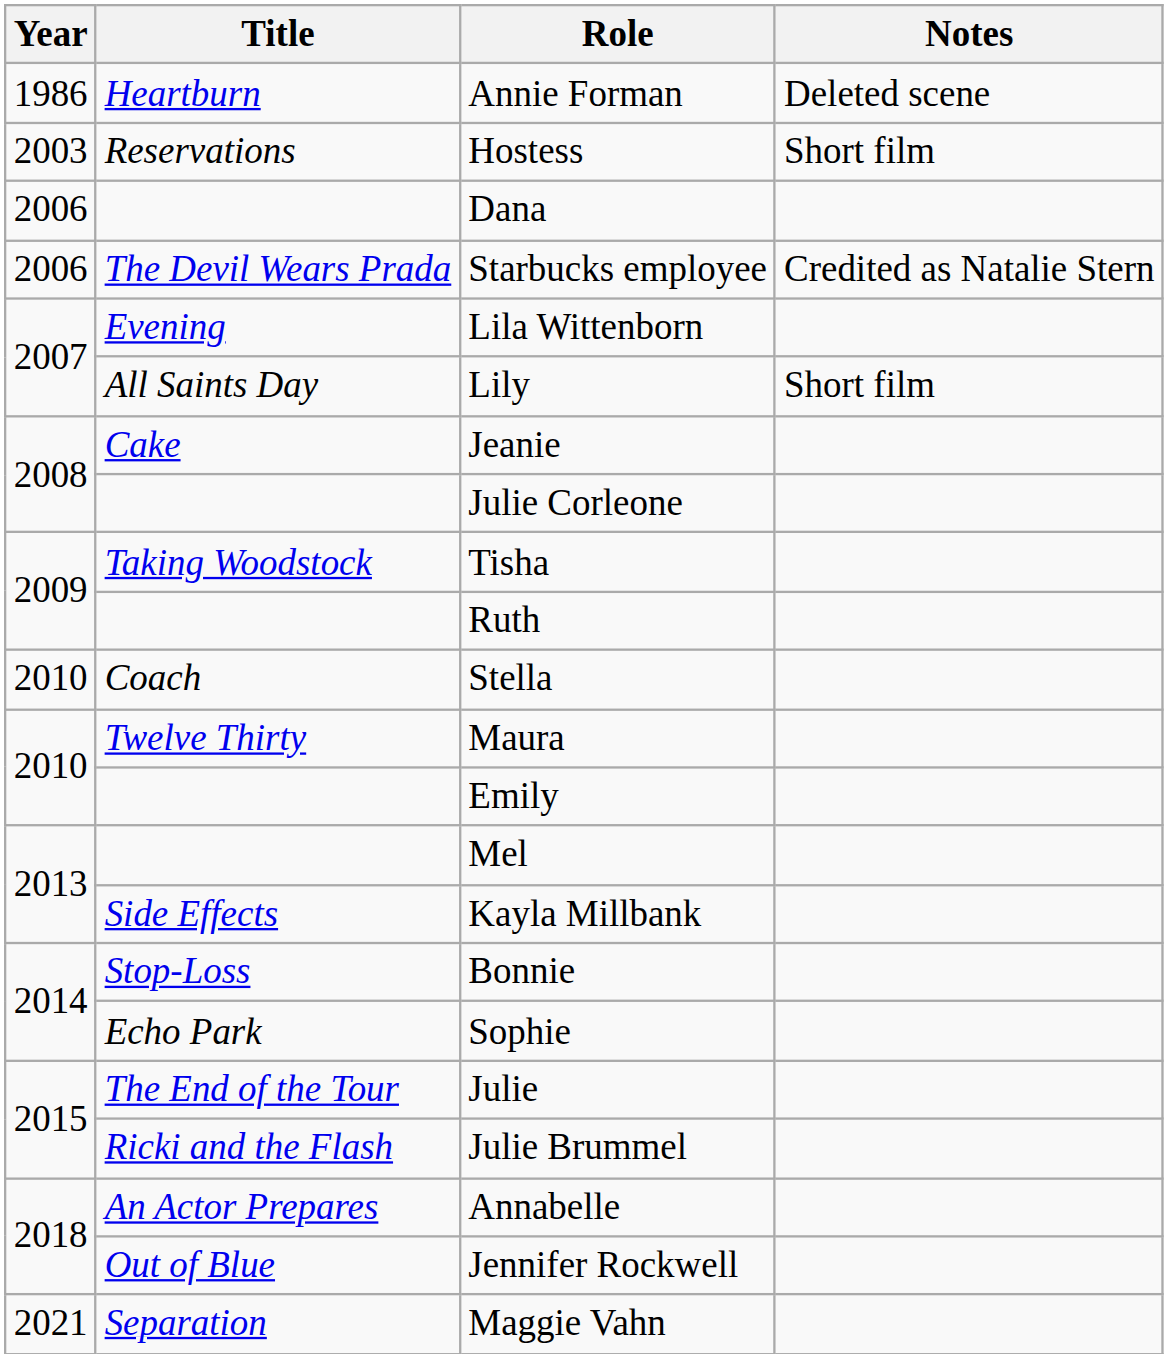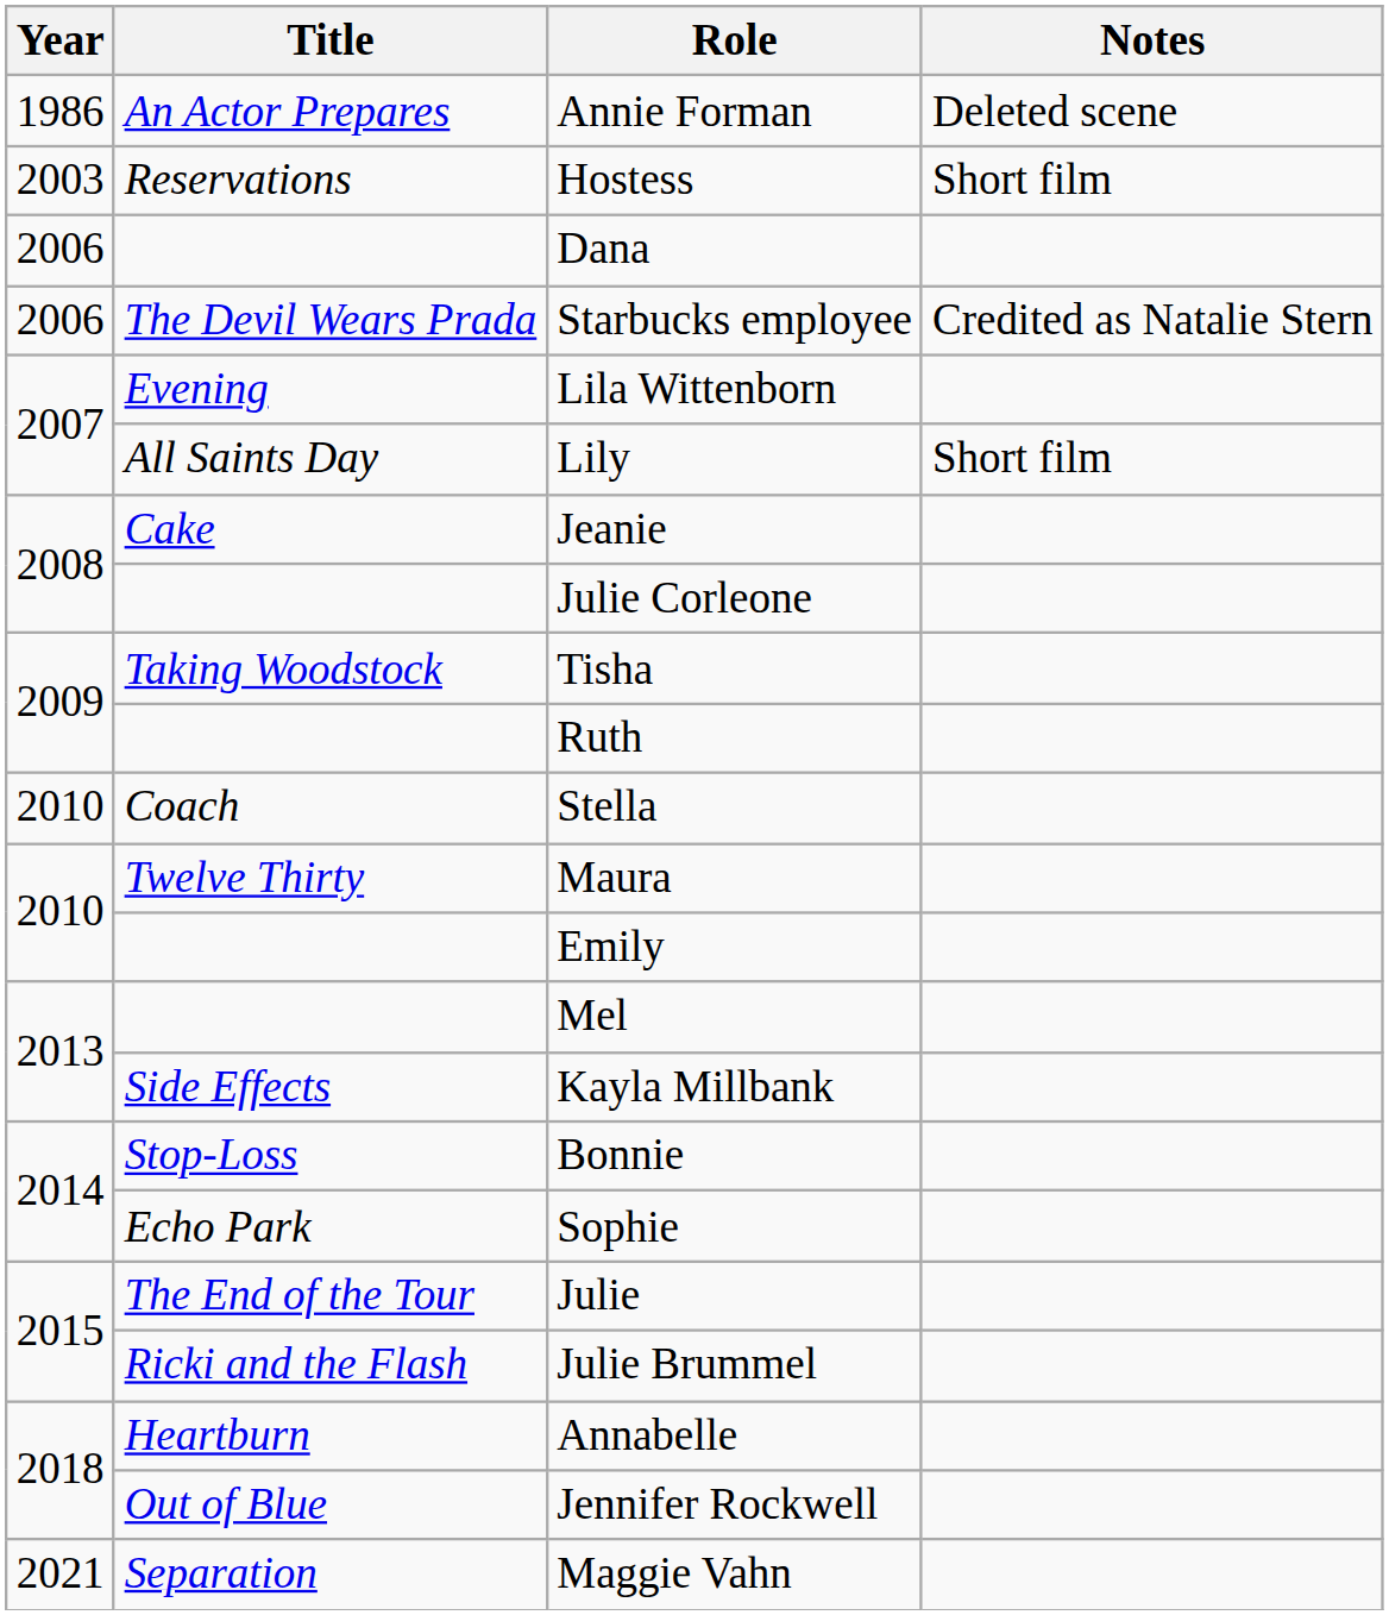Annie Forman | Title: Heartburn -> An Actor Prepares
Annabelle | Title: An Actor Prepares -> Heartburn
